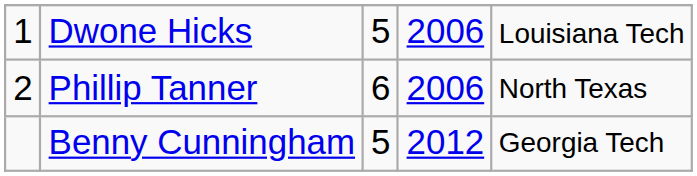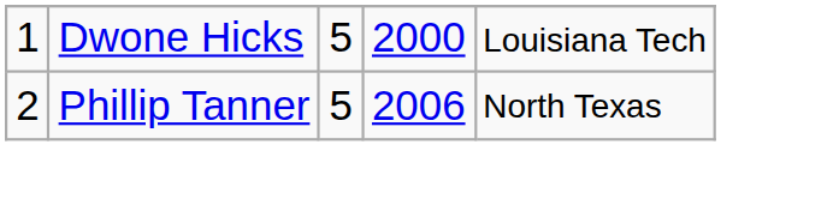Dwone Hicks | column 4: 2006 -> 2000
Phillip Tanner | column 3: 6 -> 5
- row: Benny Cunningham | 5 | 2012 | Georgia Tech
